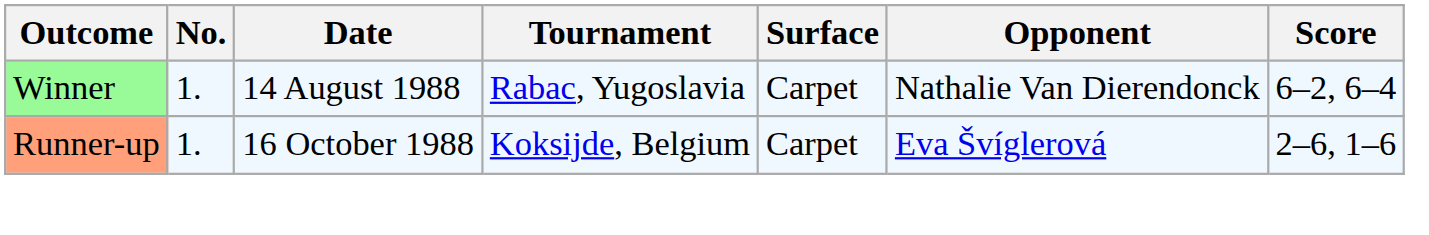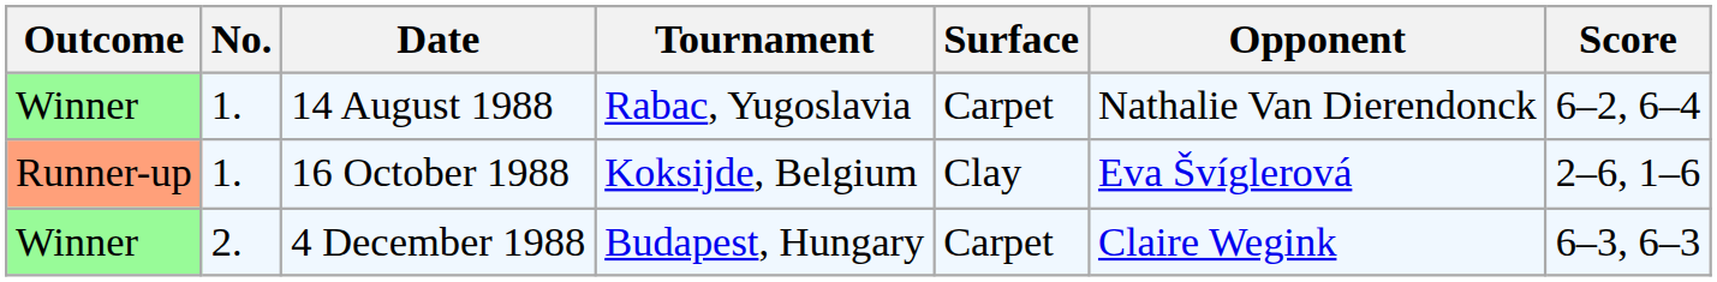16 October 1988 | Surface: Carpet -> Clay
+ row: Winner | 2. | 4 December 1988 | Budapest, Hungary | Carpet | Claire Wegink | 6–3, 6–3
